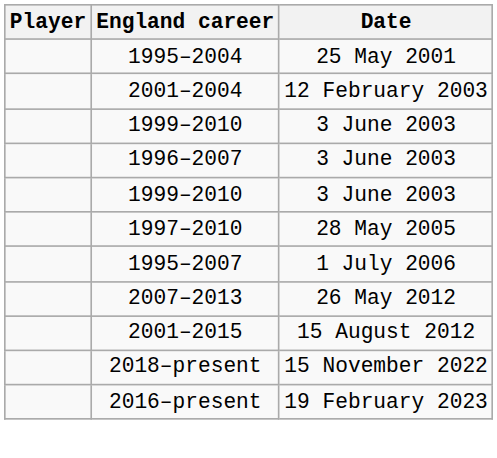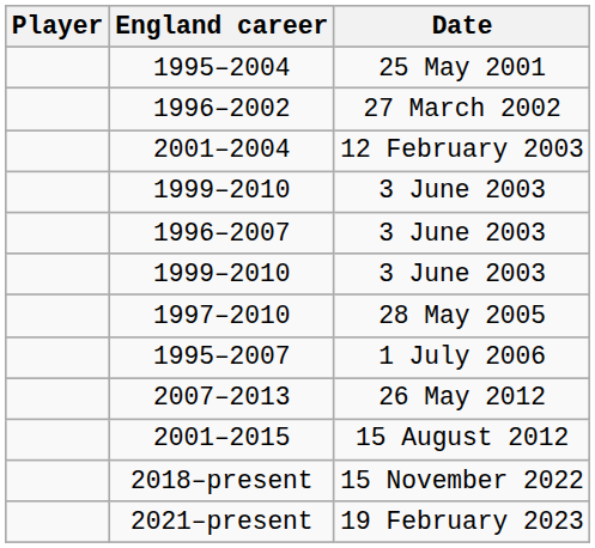+ row: 1996–2002 | 27 March 2002
- row: 2016–present | 19 February 2023
+ row: 2021–present | 19 February 2023
